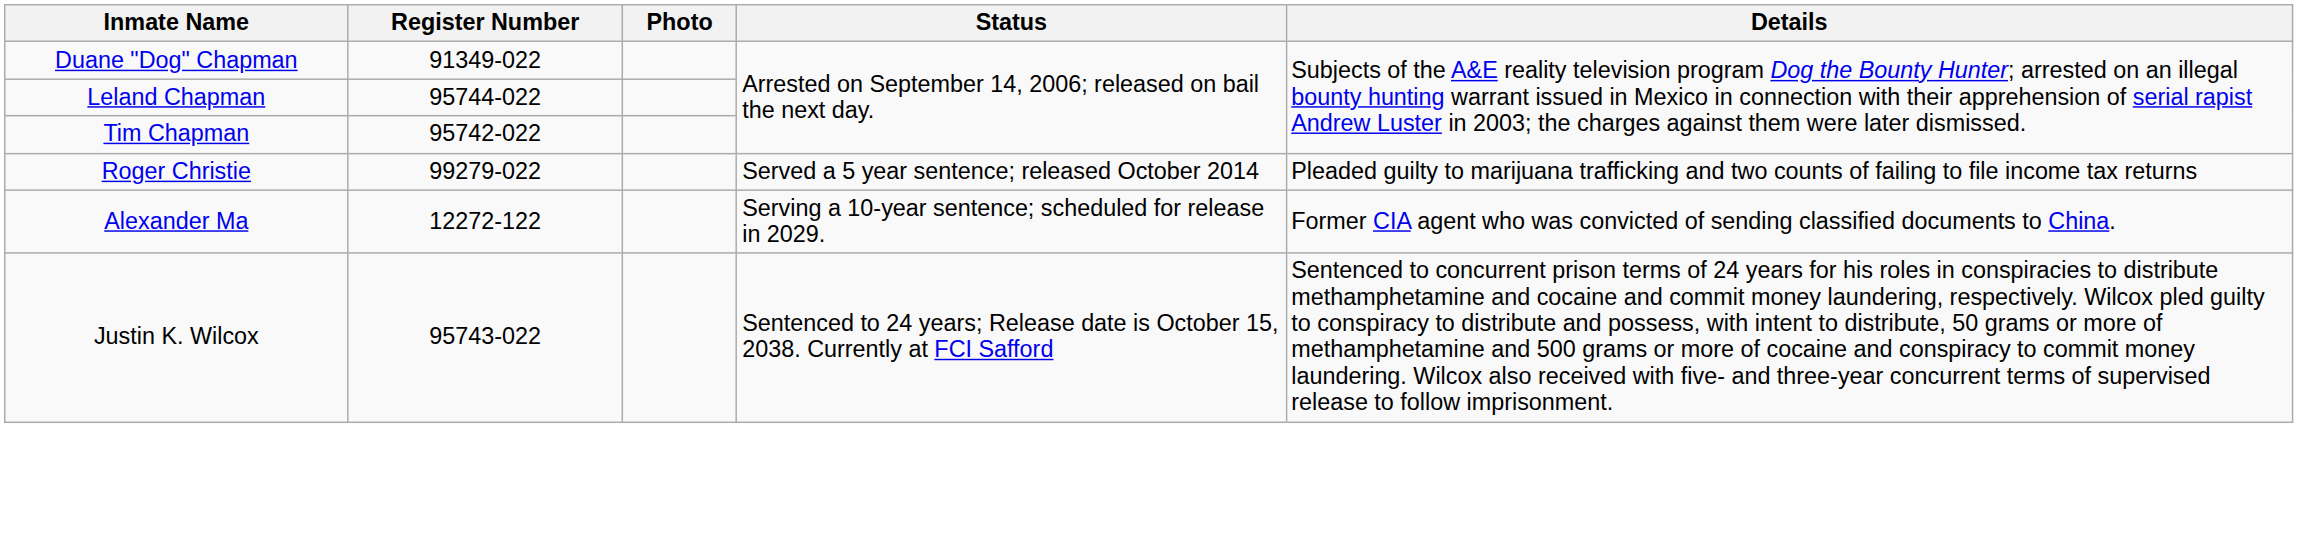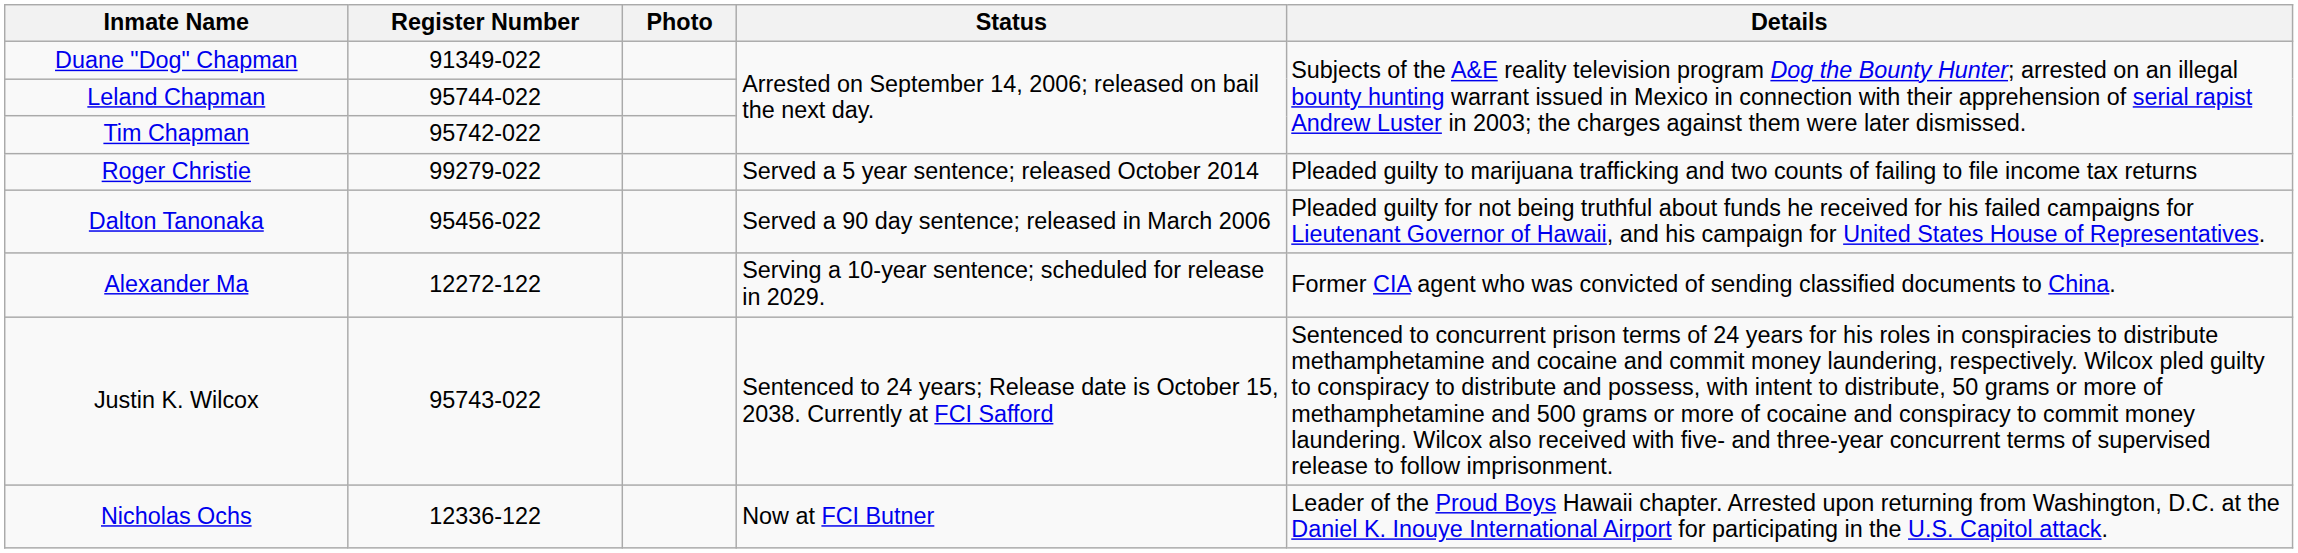+ row: Dalton Tanonaka | 95456-022 | Served a 90 day sentence; released in March 2006 | Pleaded guilty for not being truthful about funds he received for his failed campaigns for Lieutenant Governor of Hawaii, and his campaign for United States House of Representatives.
+ row: Nicholas Ochs | 12336-122 | Now at FCI Butner | Leader of the Proud Boys Hawaii chapter. Arrested upon returning from Washington, D.C. at the Daniel K. Inouye International Airport for participating in the U.S. Capitol attack.
